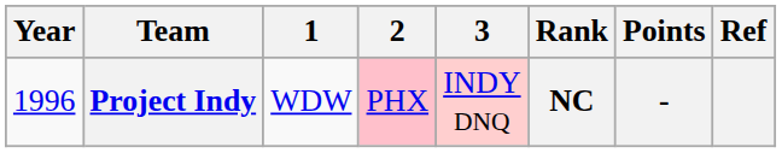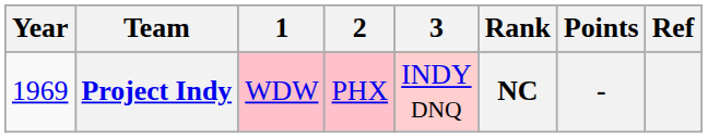Project Indy | Year: 1996 -> 1969
Project Indy | 1: no background -> pink background
